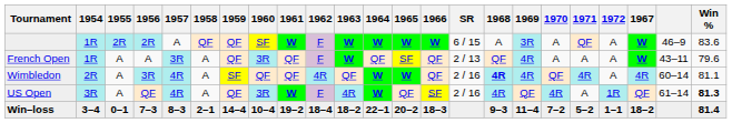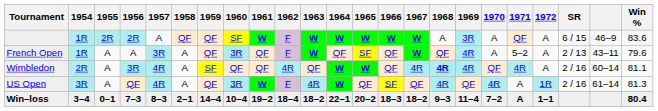columns swapped: 1967 <-> SR
French Open | 1971: A -> 5–2
US Open | Win %: bold -> normal
Win–loss | 1971: 5–2 -> A
Win–loss | Win %: 81.4 -> 80.4
